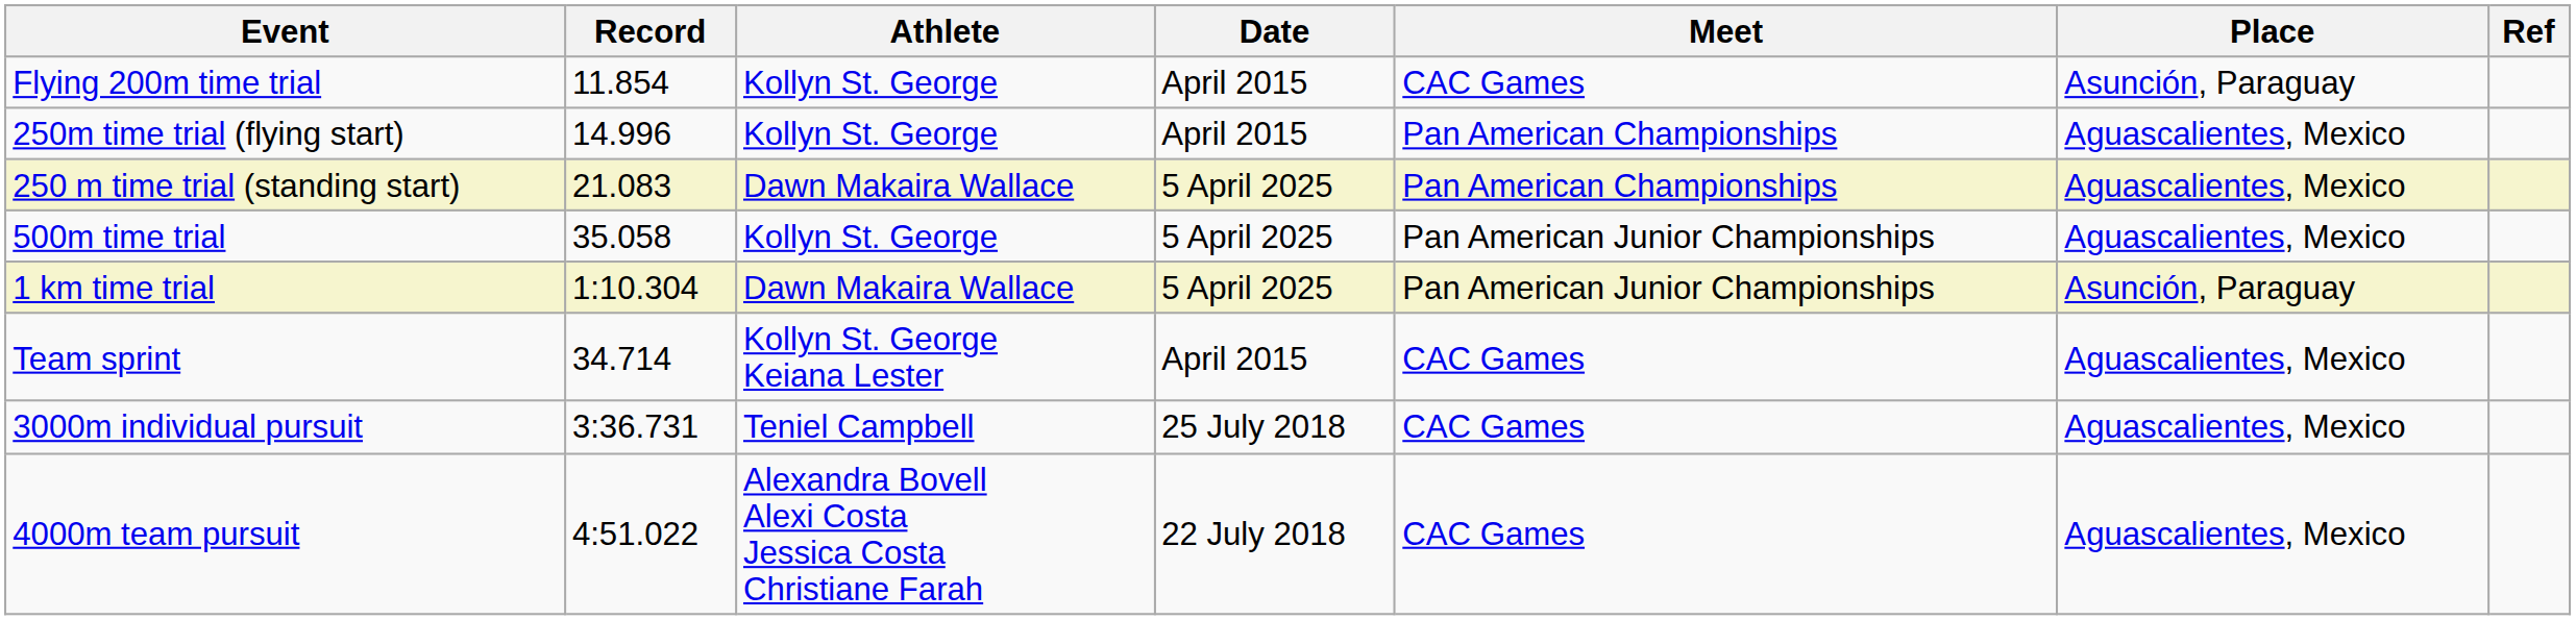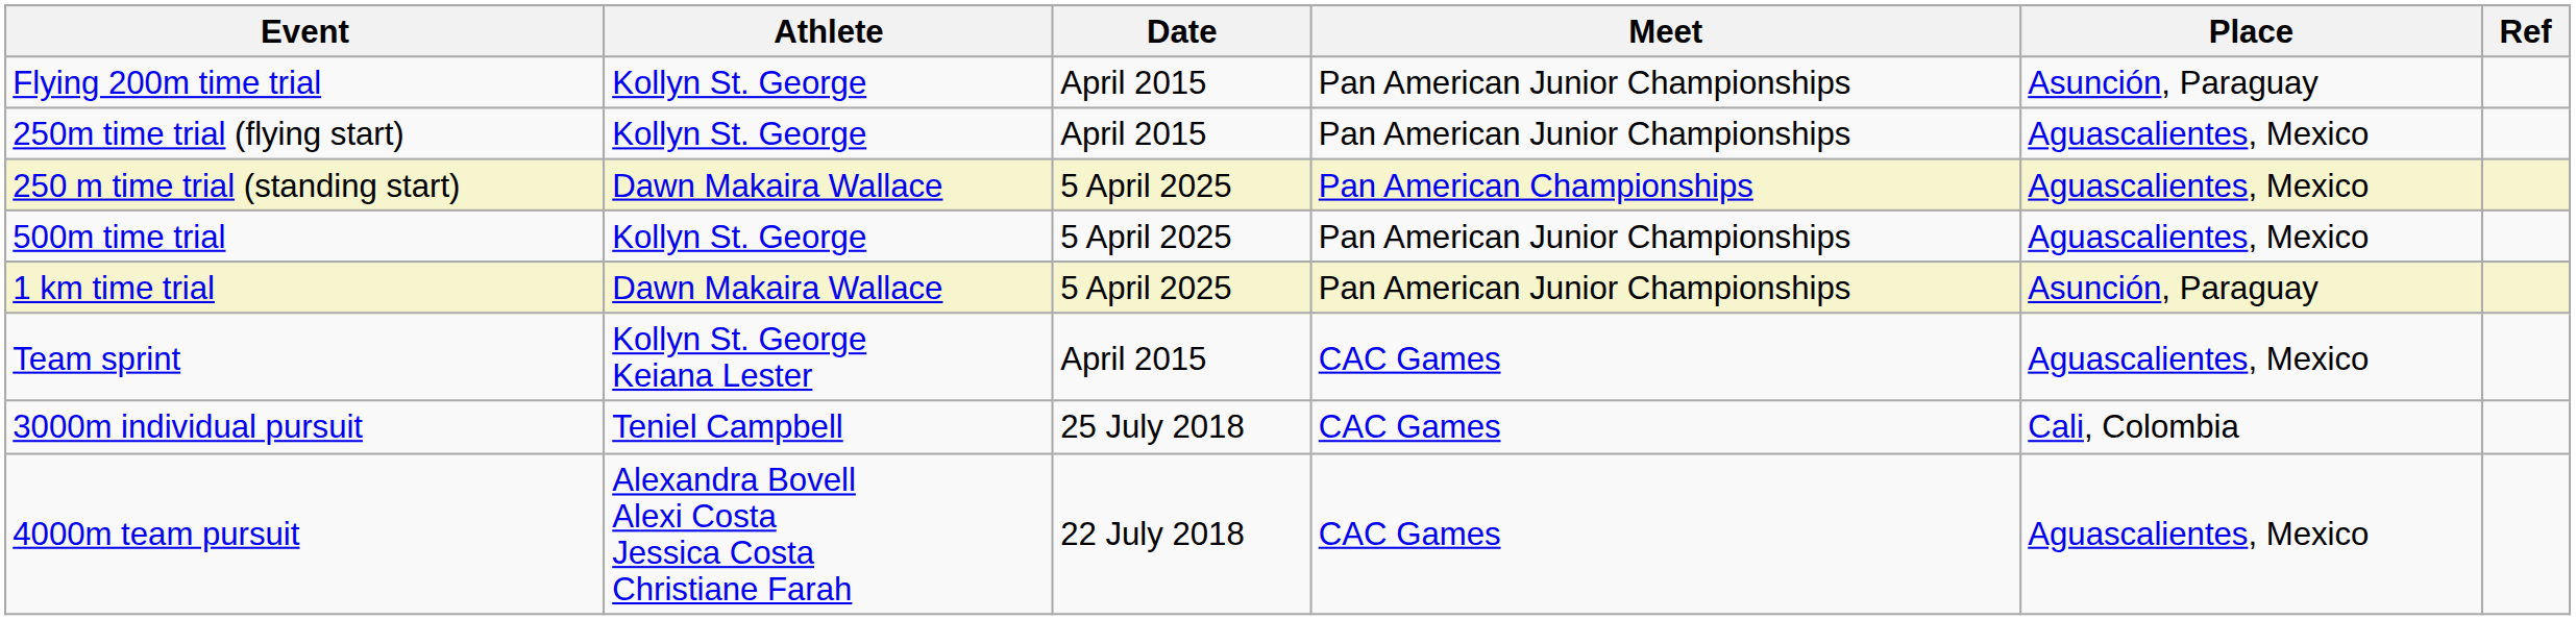- column: Record | 11.854 | 14.996 | 21.083 | 35.058 | 1:10.304 | 34.714 | 3:36.731 | 4:51.022
Flying 200m time trial | Meet: CAC Games -> Pan American Junior Championships
250m time trial (flying start) | Meet: Pan American Championships -> Pan American Junior Championships
3000m individual pursuit | Place: Aguascalientes, Mexico -> Cali, Colombia
